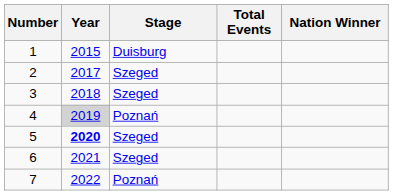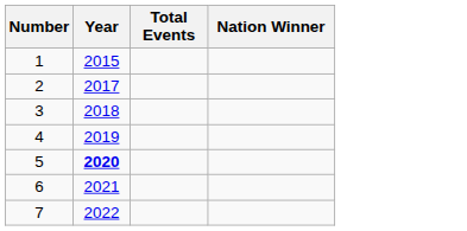- column: Stage | Duisburg | Szeged | Szeged | Poznań | Szeged | Szeged | Poznań
4 | Year: lightgrey background -> no background
